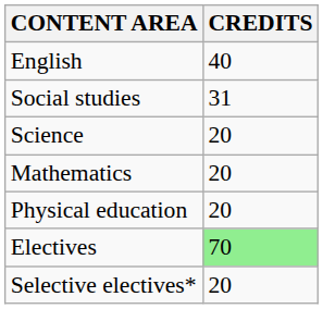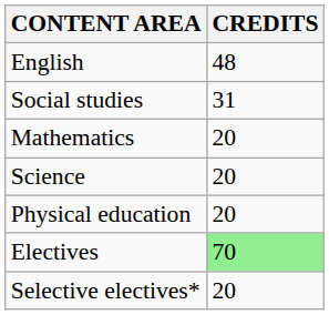English | CREDITS: 40 -> 48
rows swapped: Mathematics <-> Science
